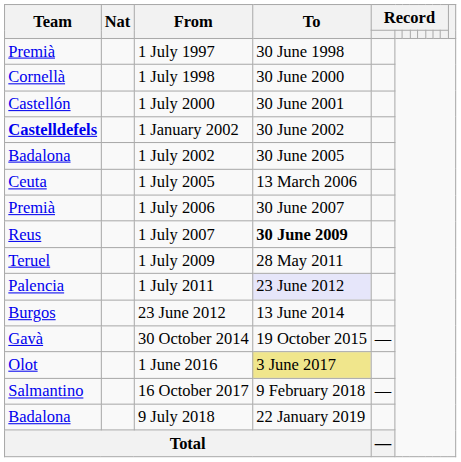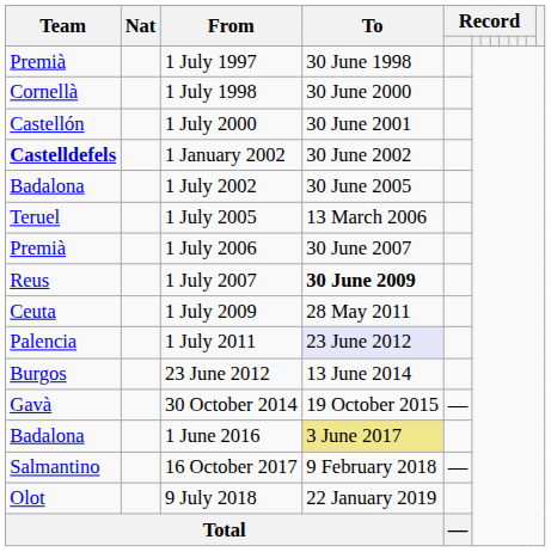1 July 2005 | Team: Ceuta -> Teruel
1 July 2009 | Team: Teruel -> Ceuta
1 June 2016 | Team: Olot -> Badalona
9 July 2018 | Team: Badalona -> Olot
